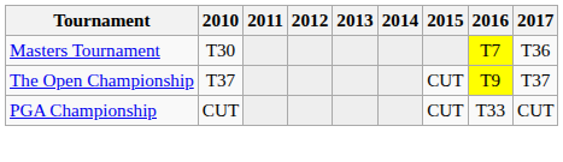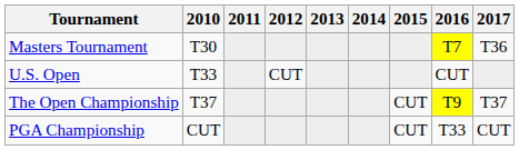+ row: U.S. Open | T33 | CUT | CUT
